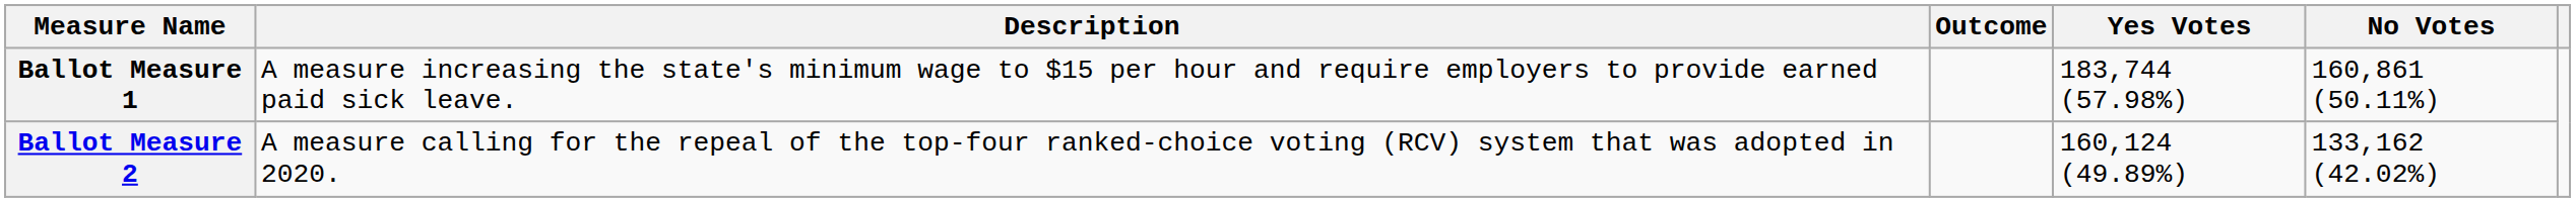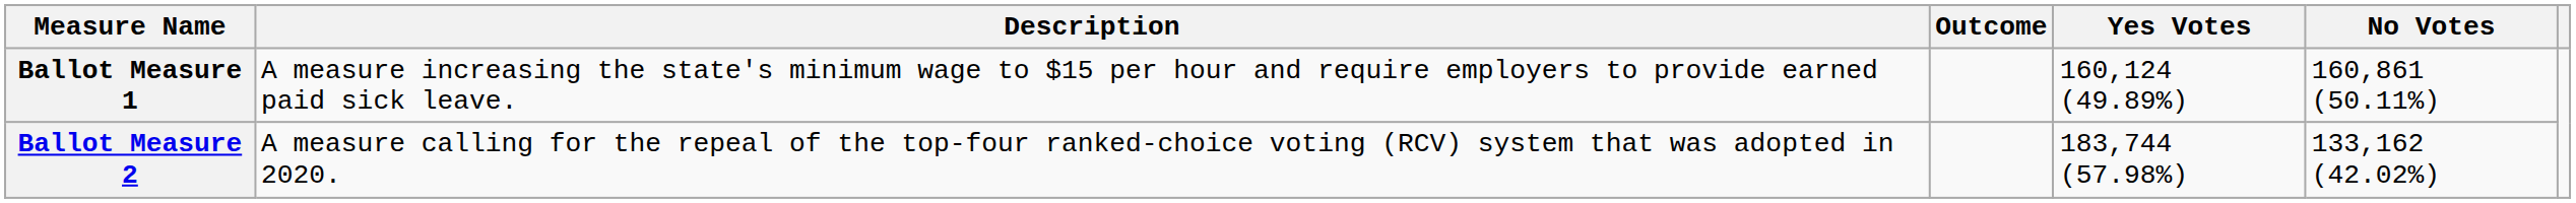Ballot Measure 1 | Yes Votes: 183,744 (57.98%) -> 160,124 (49.89%)
Ballot Measure 2 | Yes Votes: 160,124 (49.89%) -> 183,744 (57.98%)
